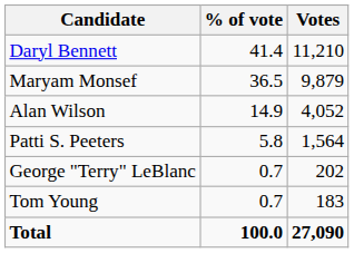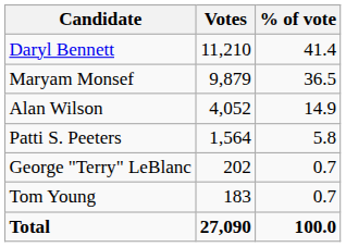columns swapped: Votes <-> % of vote
